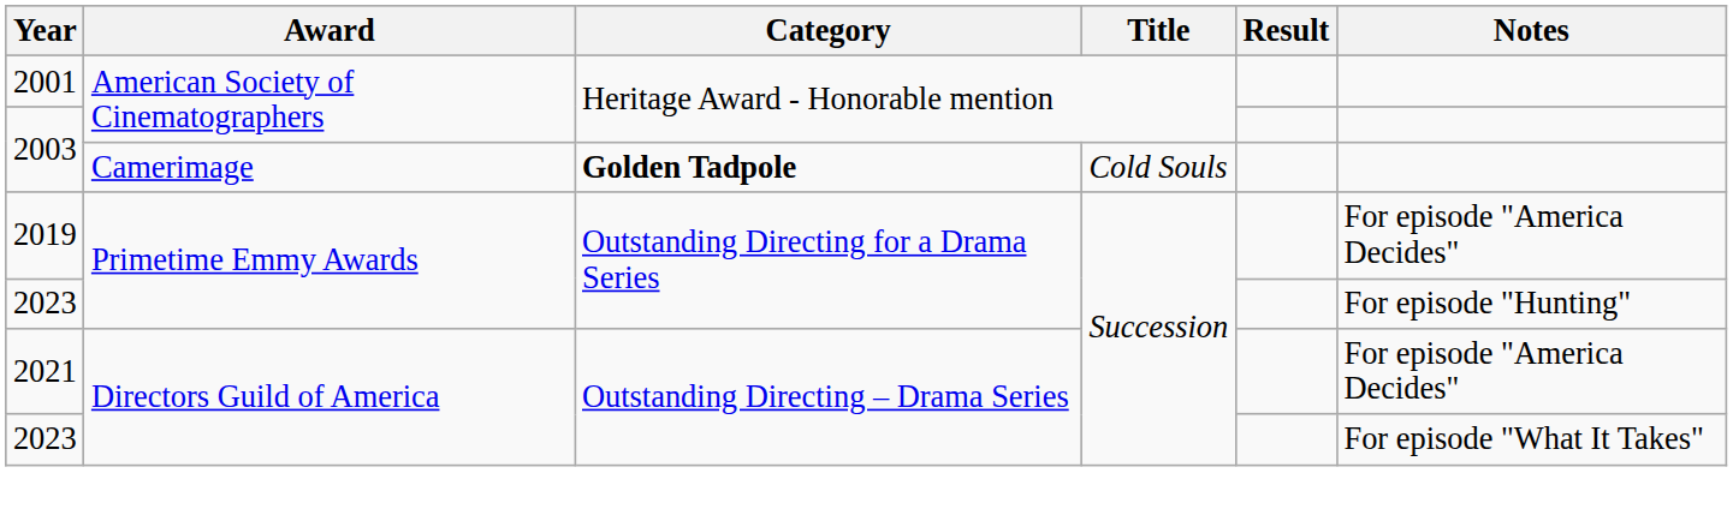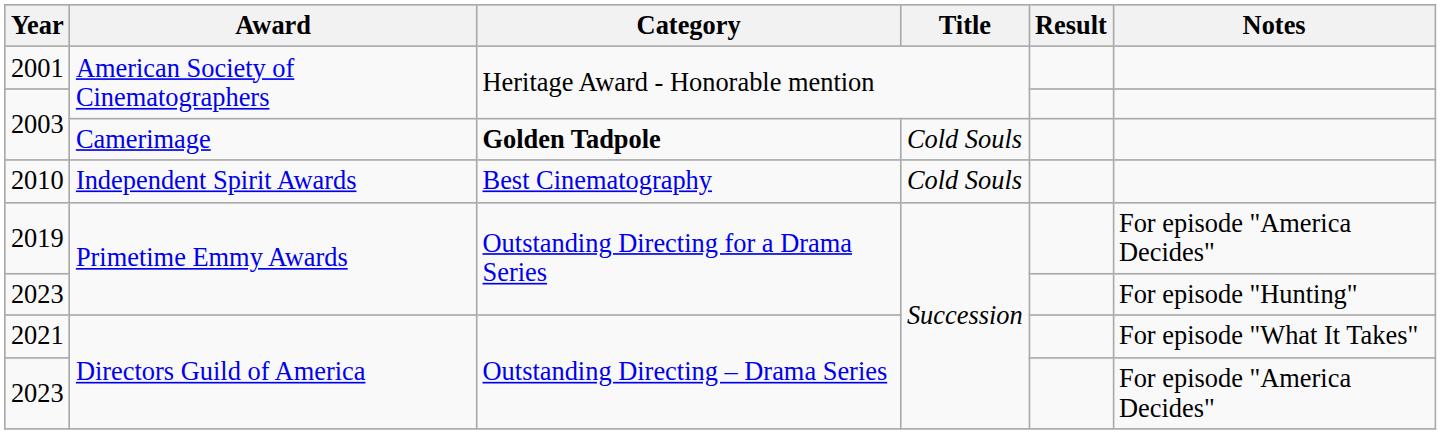+ row: 2010 | Independent Spirit Awards | Best Cinematography | Cold Souls
2021 | Notes: For episode "America Decides" -> For episode "What It Takes"
2023 / Directors Guild of America | Notes: For episode "What It Takes" -> For episode "America Decides"
